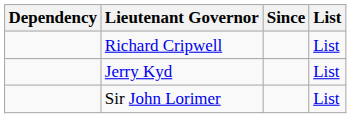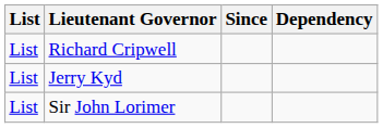columns swapped: Dependency <-> List
